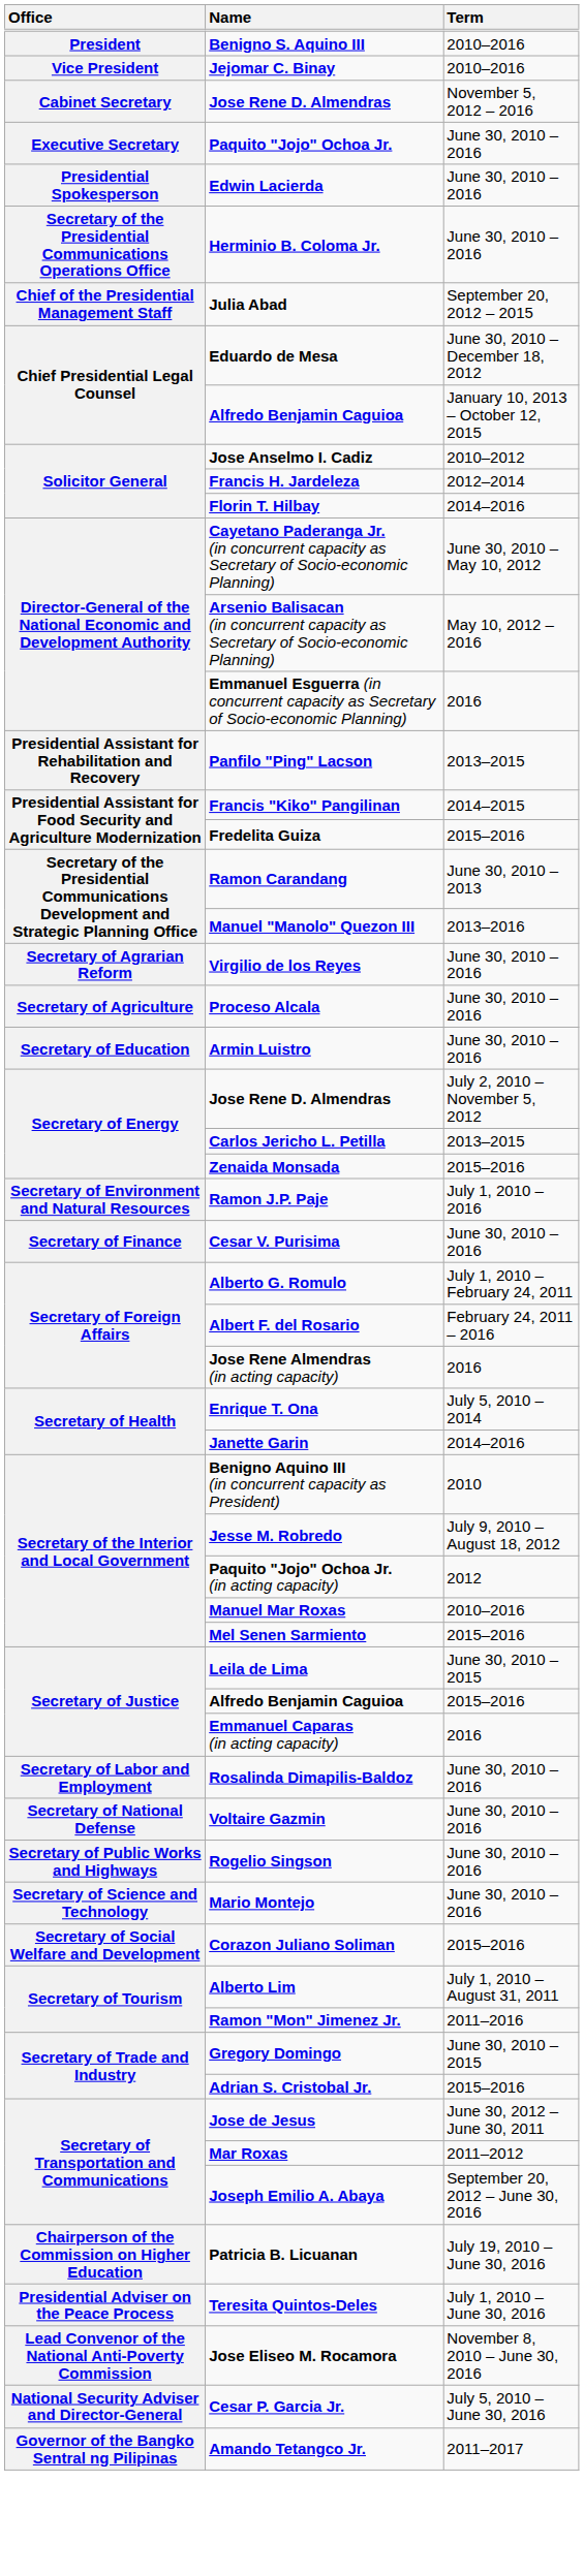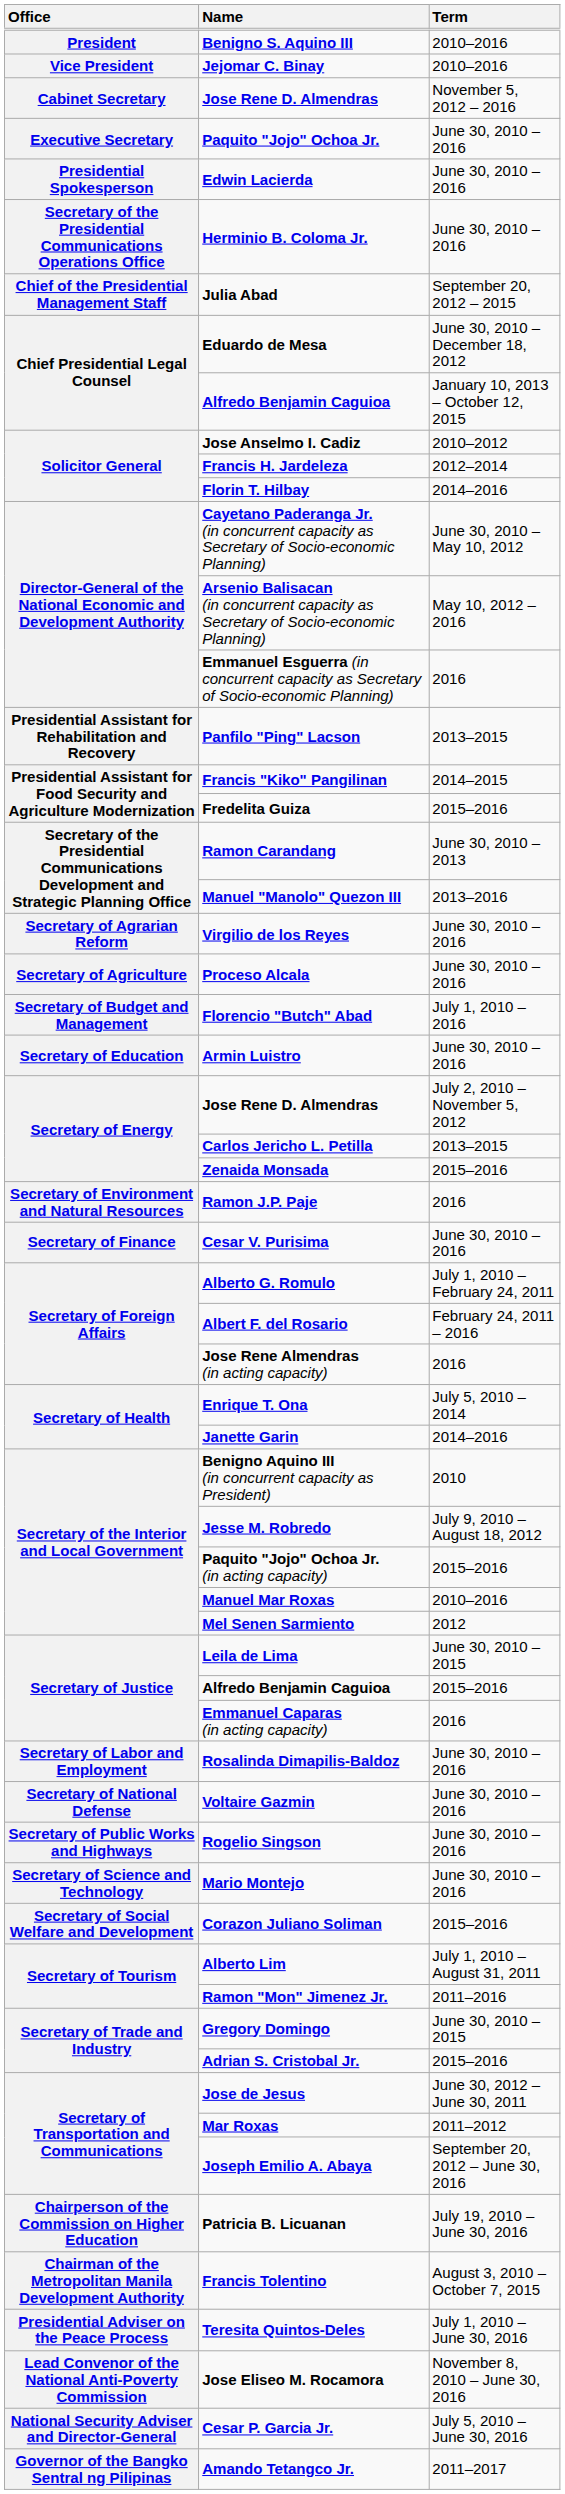+ row: Secretary of Budget and Management | Florencio "Butch" Abad | July 1, 2010 – 2016
Ramon J.P. Paje | Term: July 1, 2010 – 2016 -> 2016
Paquito "Jojo" Ochoa Jr. (in acting capacity) | Term: 2012 -> 2015–2016
Mel Senen Sarmiento | Term: 2015–2016 -> 2012
+ row: Chairman of the Metropolitan Manila Development Authority | Francis Tolentino | August 3, 2010 – October 7, 2015
